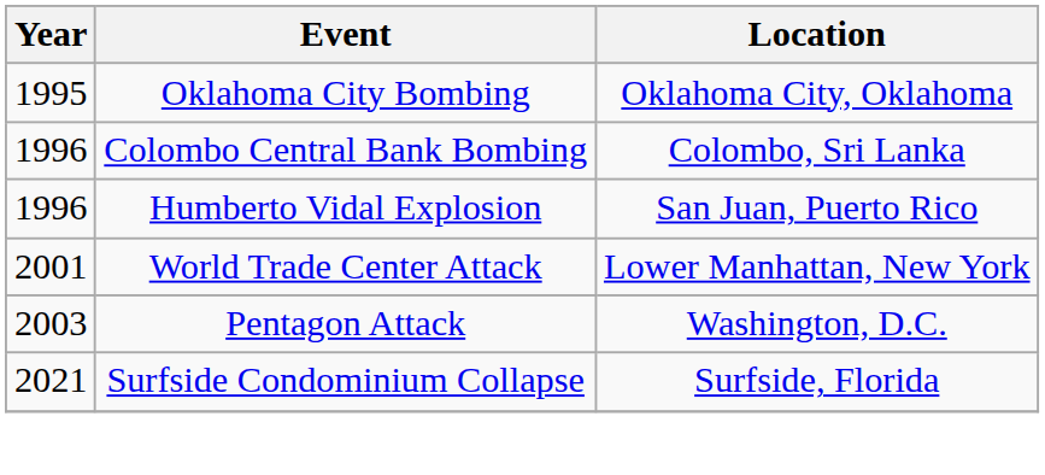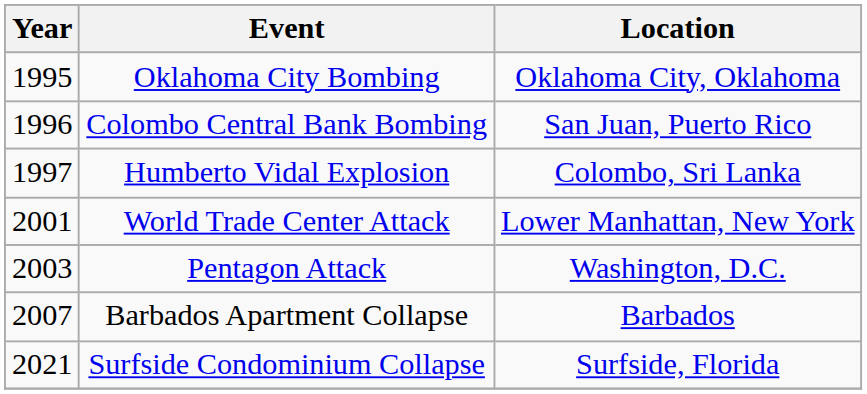Colombo Central Bank Bombing | Location: Colombo, Sri Lanka -> San Juan, Puerto Rico
Humberto Vidal Explosion | Year: 1996 -> 1997
Humberto Vidal Explosion | Location: San Juan, Puerto Rico -> Colombo, Sri Lanka
+ row: 2007 | Barbados Apartment Collapse | Barbados
